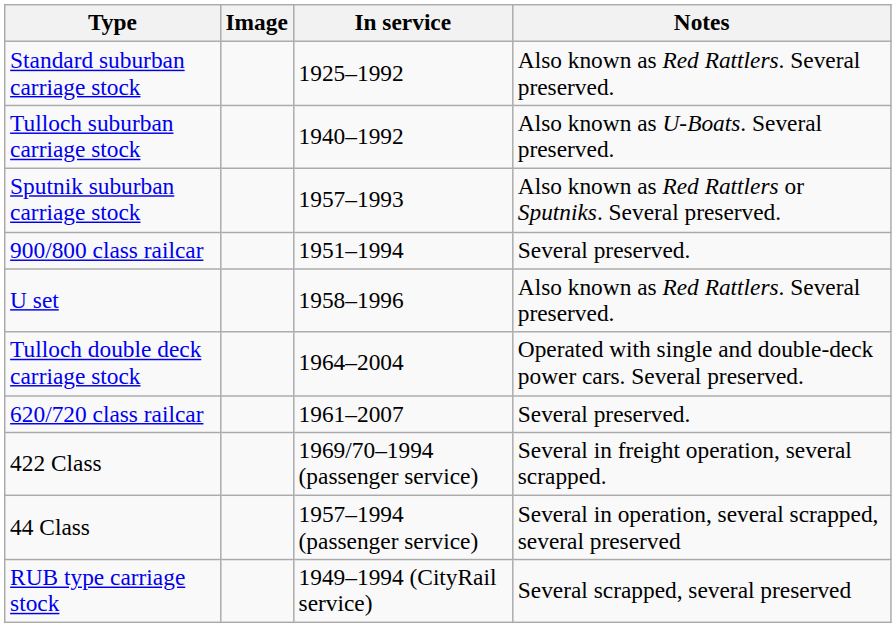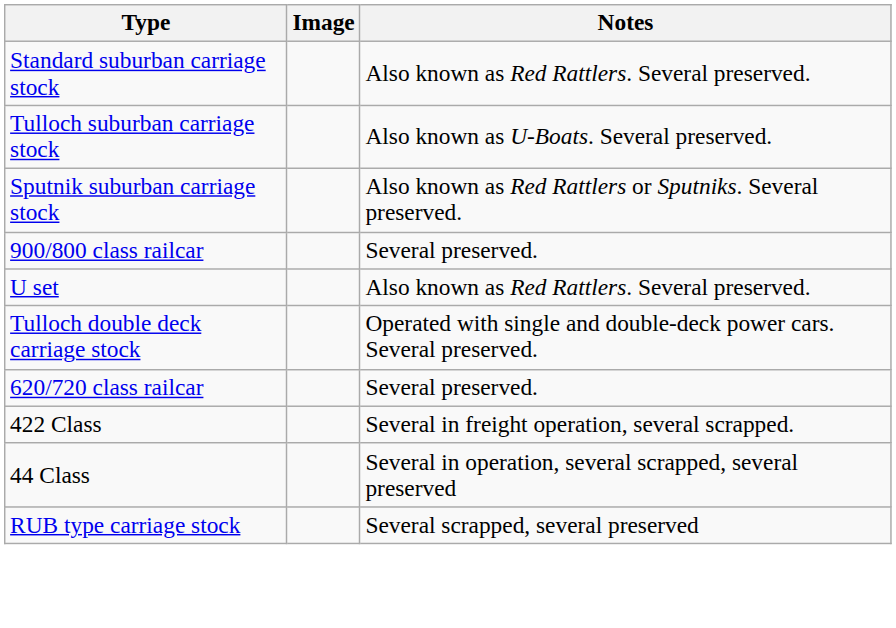- column: In service | 1925–1992 | 1940–1992 | 1957–1993 | 1951–1994 | 1958–1996 | 1964–2004 | 1961–2007 | 1969/70–1994 (passenger service) | 1957–1994 (passenger service) | 1949–1994 (CityRail service)
